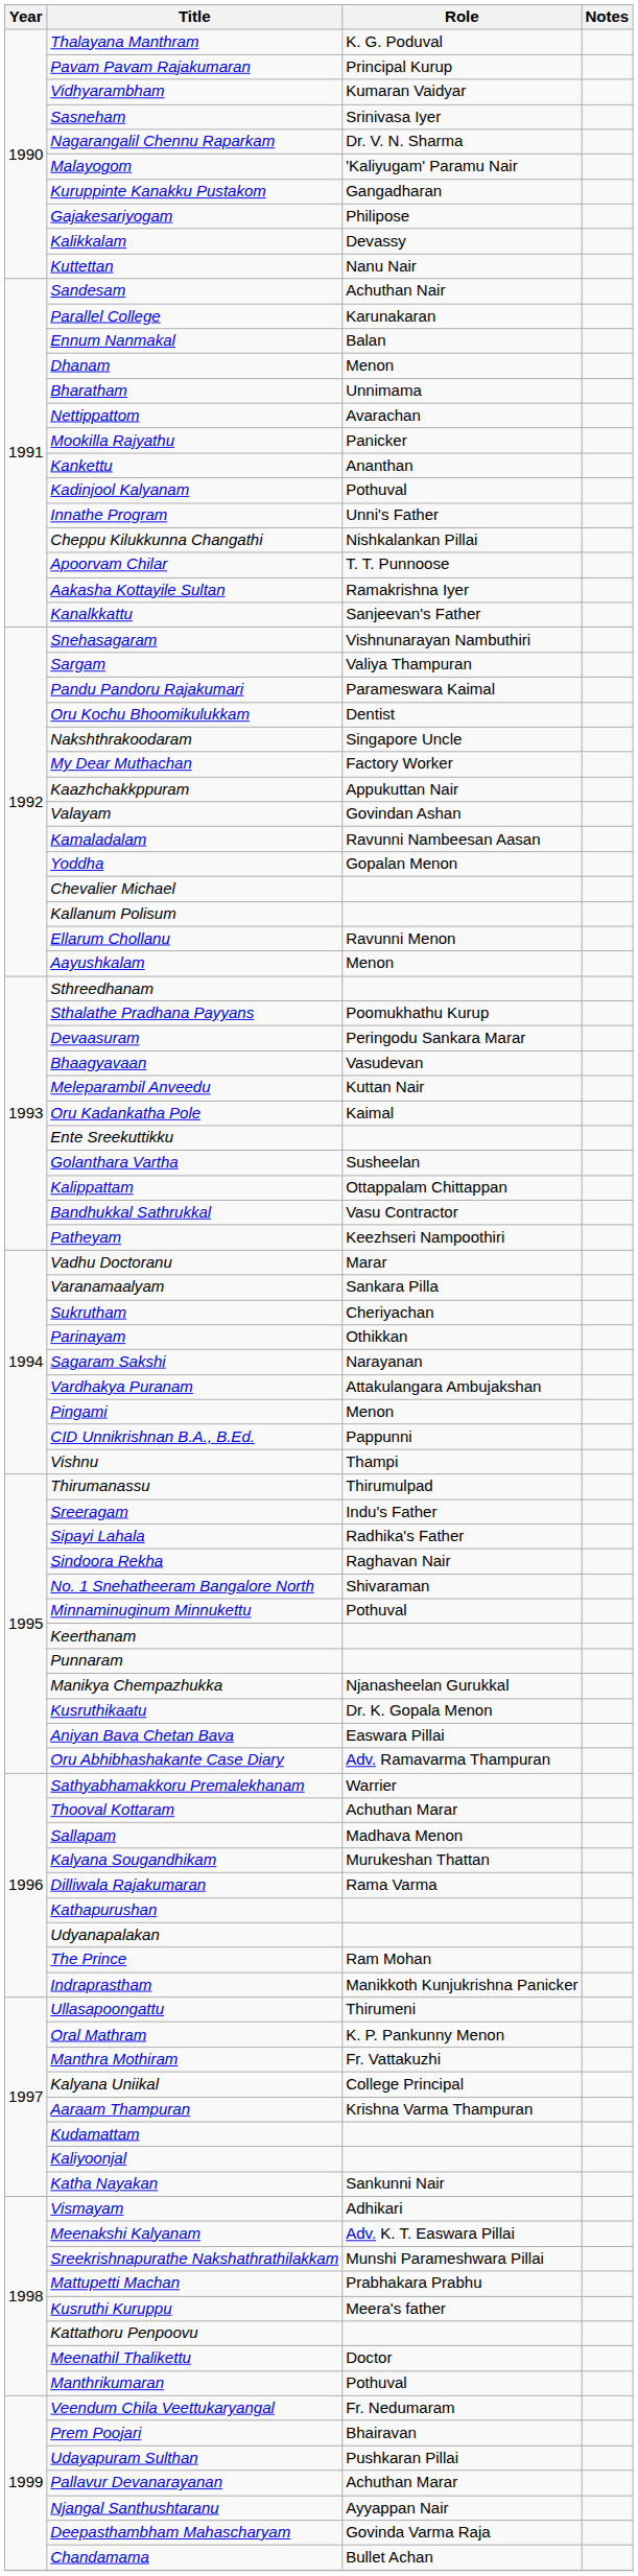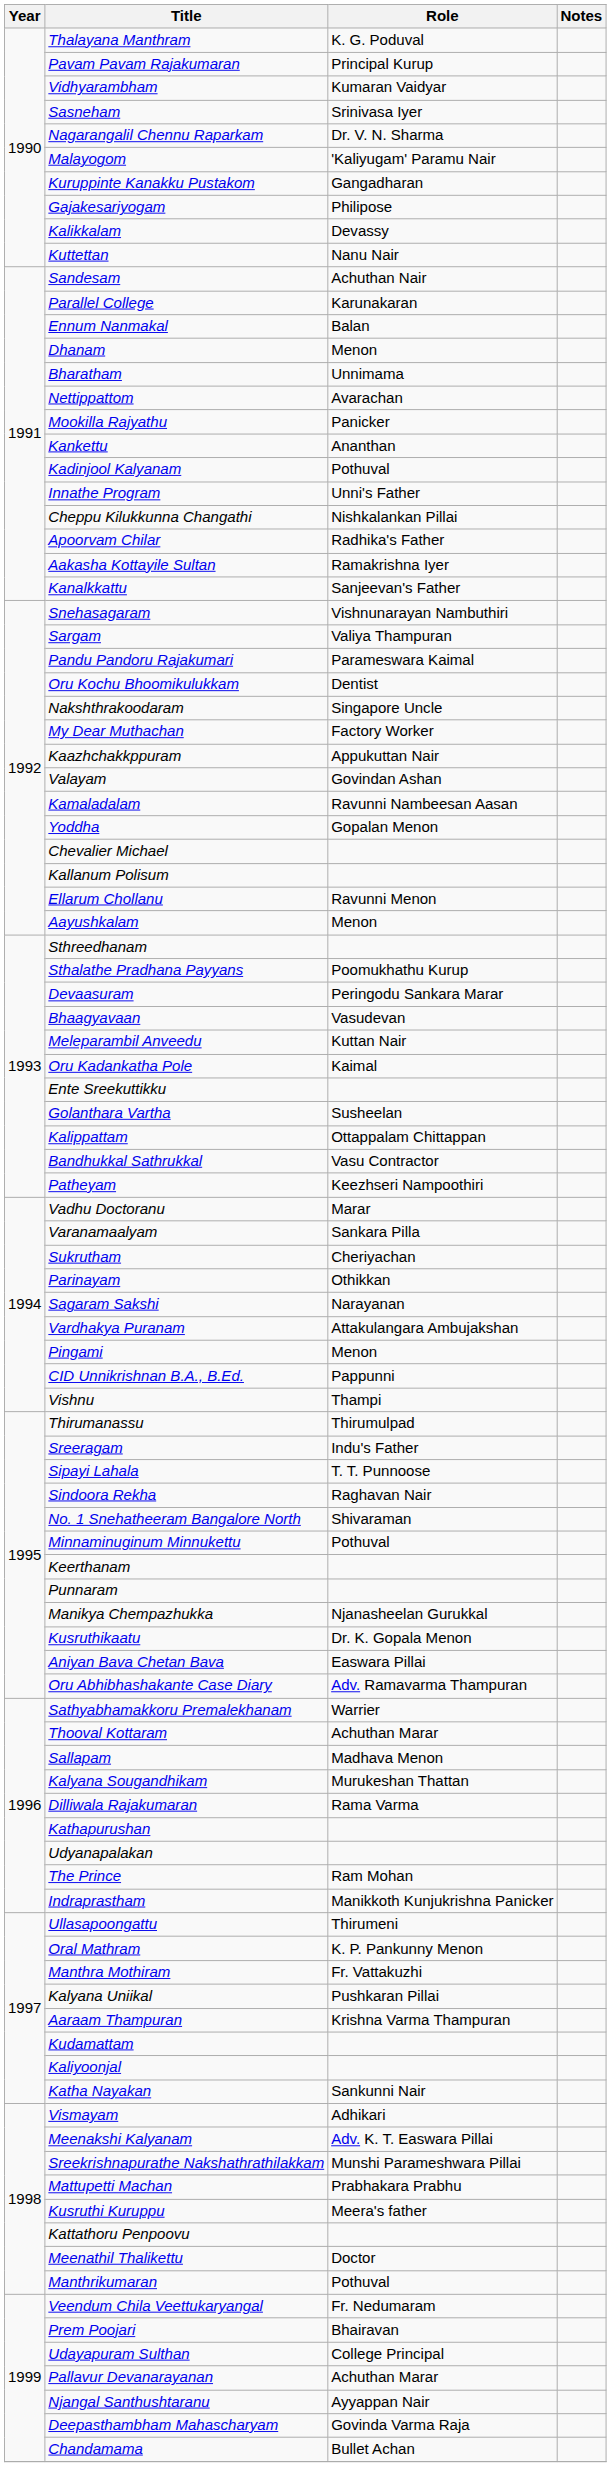Apoorvam Chilar | Role: T. T. Punnoose -> Radhika's Father
Sipayi Lahala | Role: Radhika's Father -> T. T. Punnoose
Kalyana Uniikal | Role: College Principal -> Pushkaran Pillai
Udayapuram Sulthan | Role: Pushkaran Pillai -> College Principal
